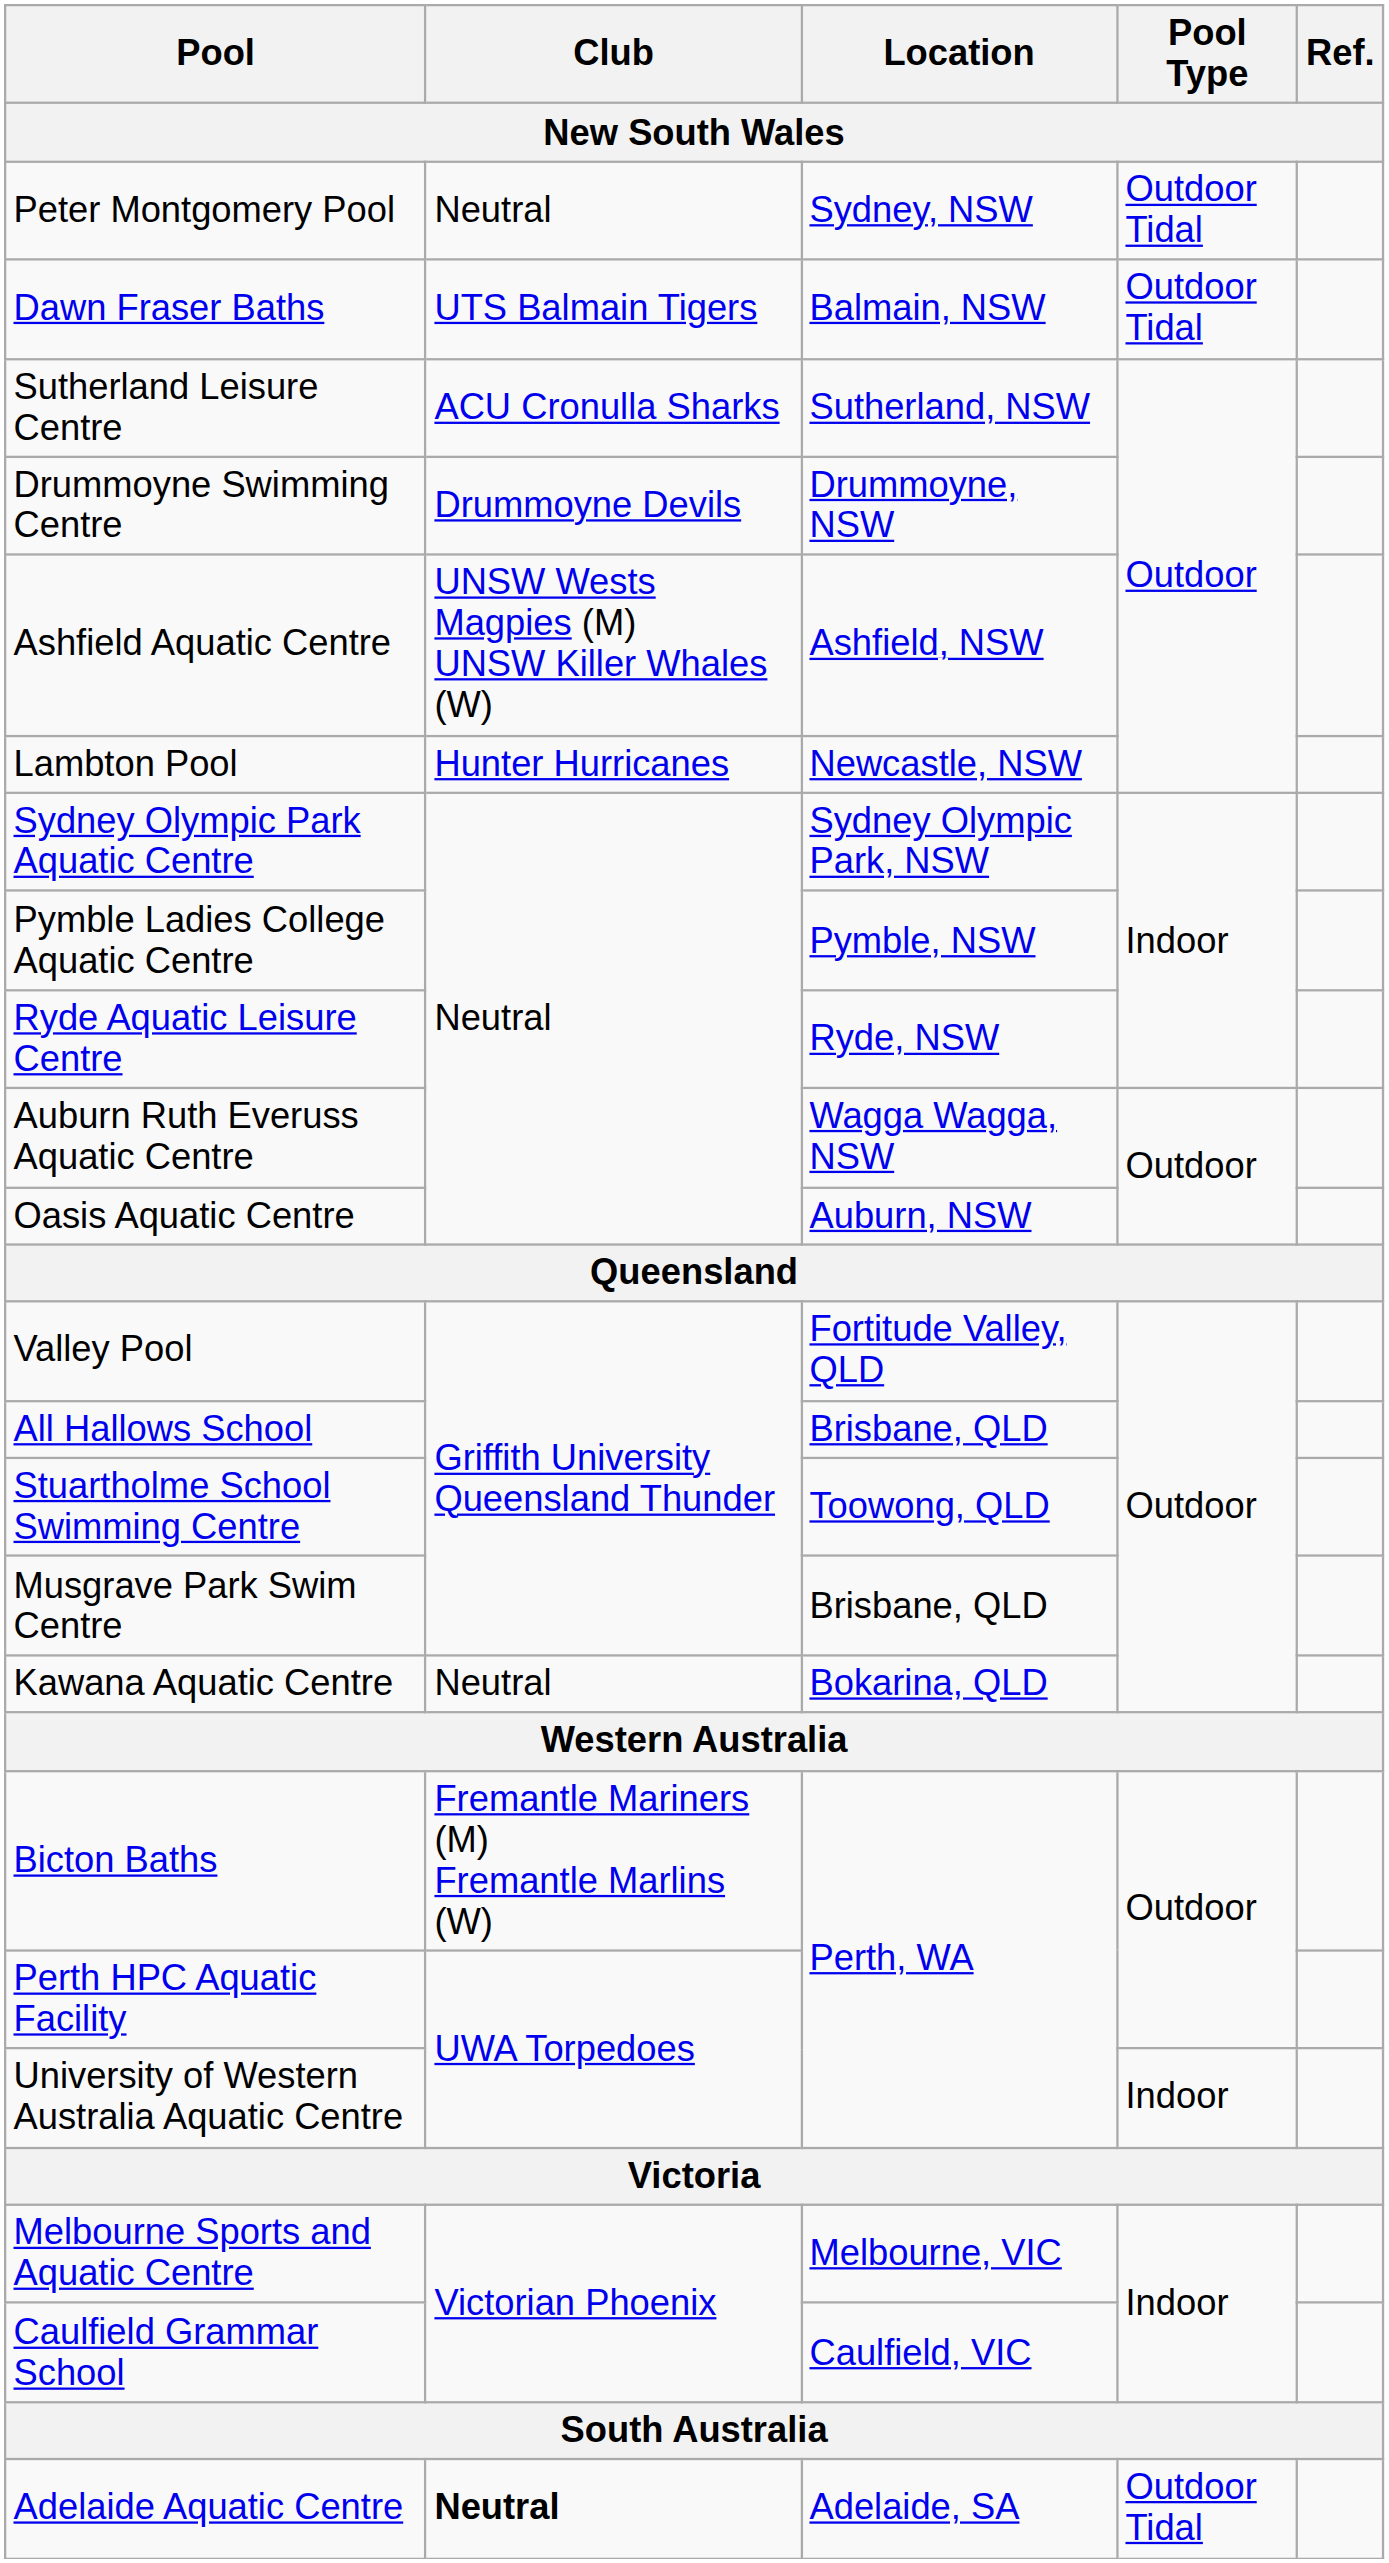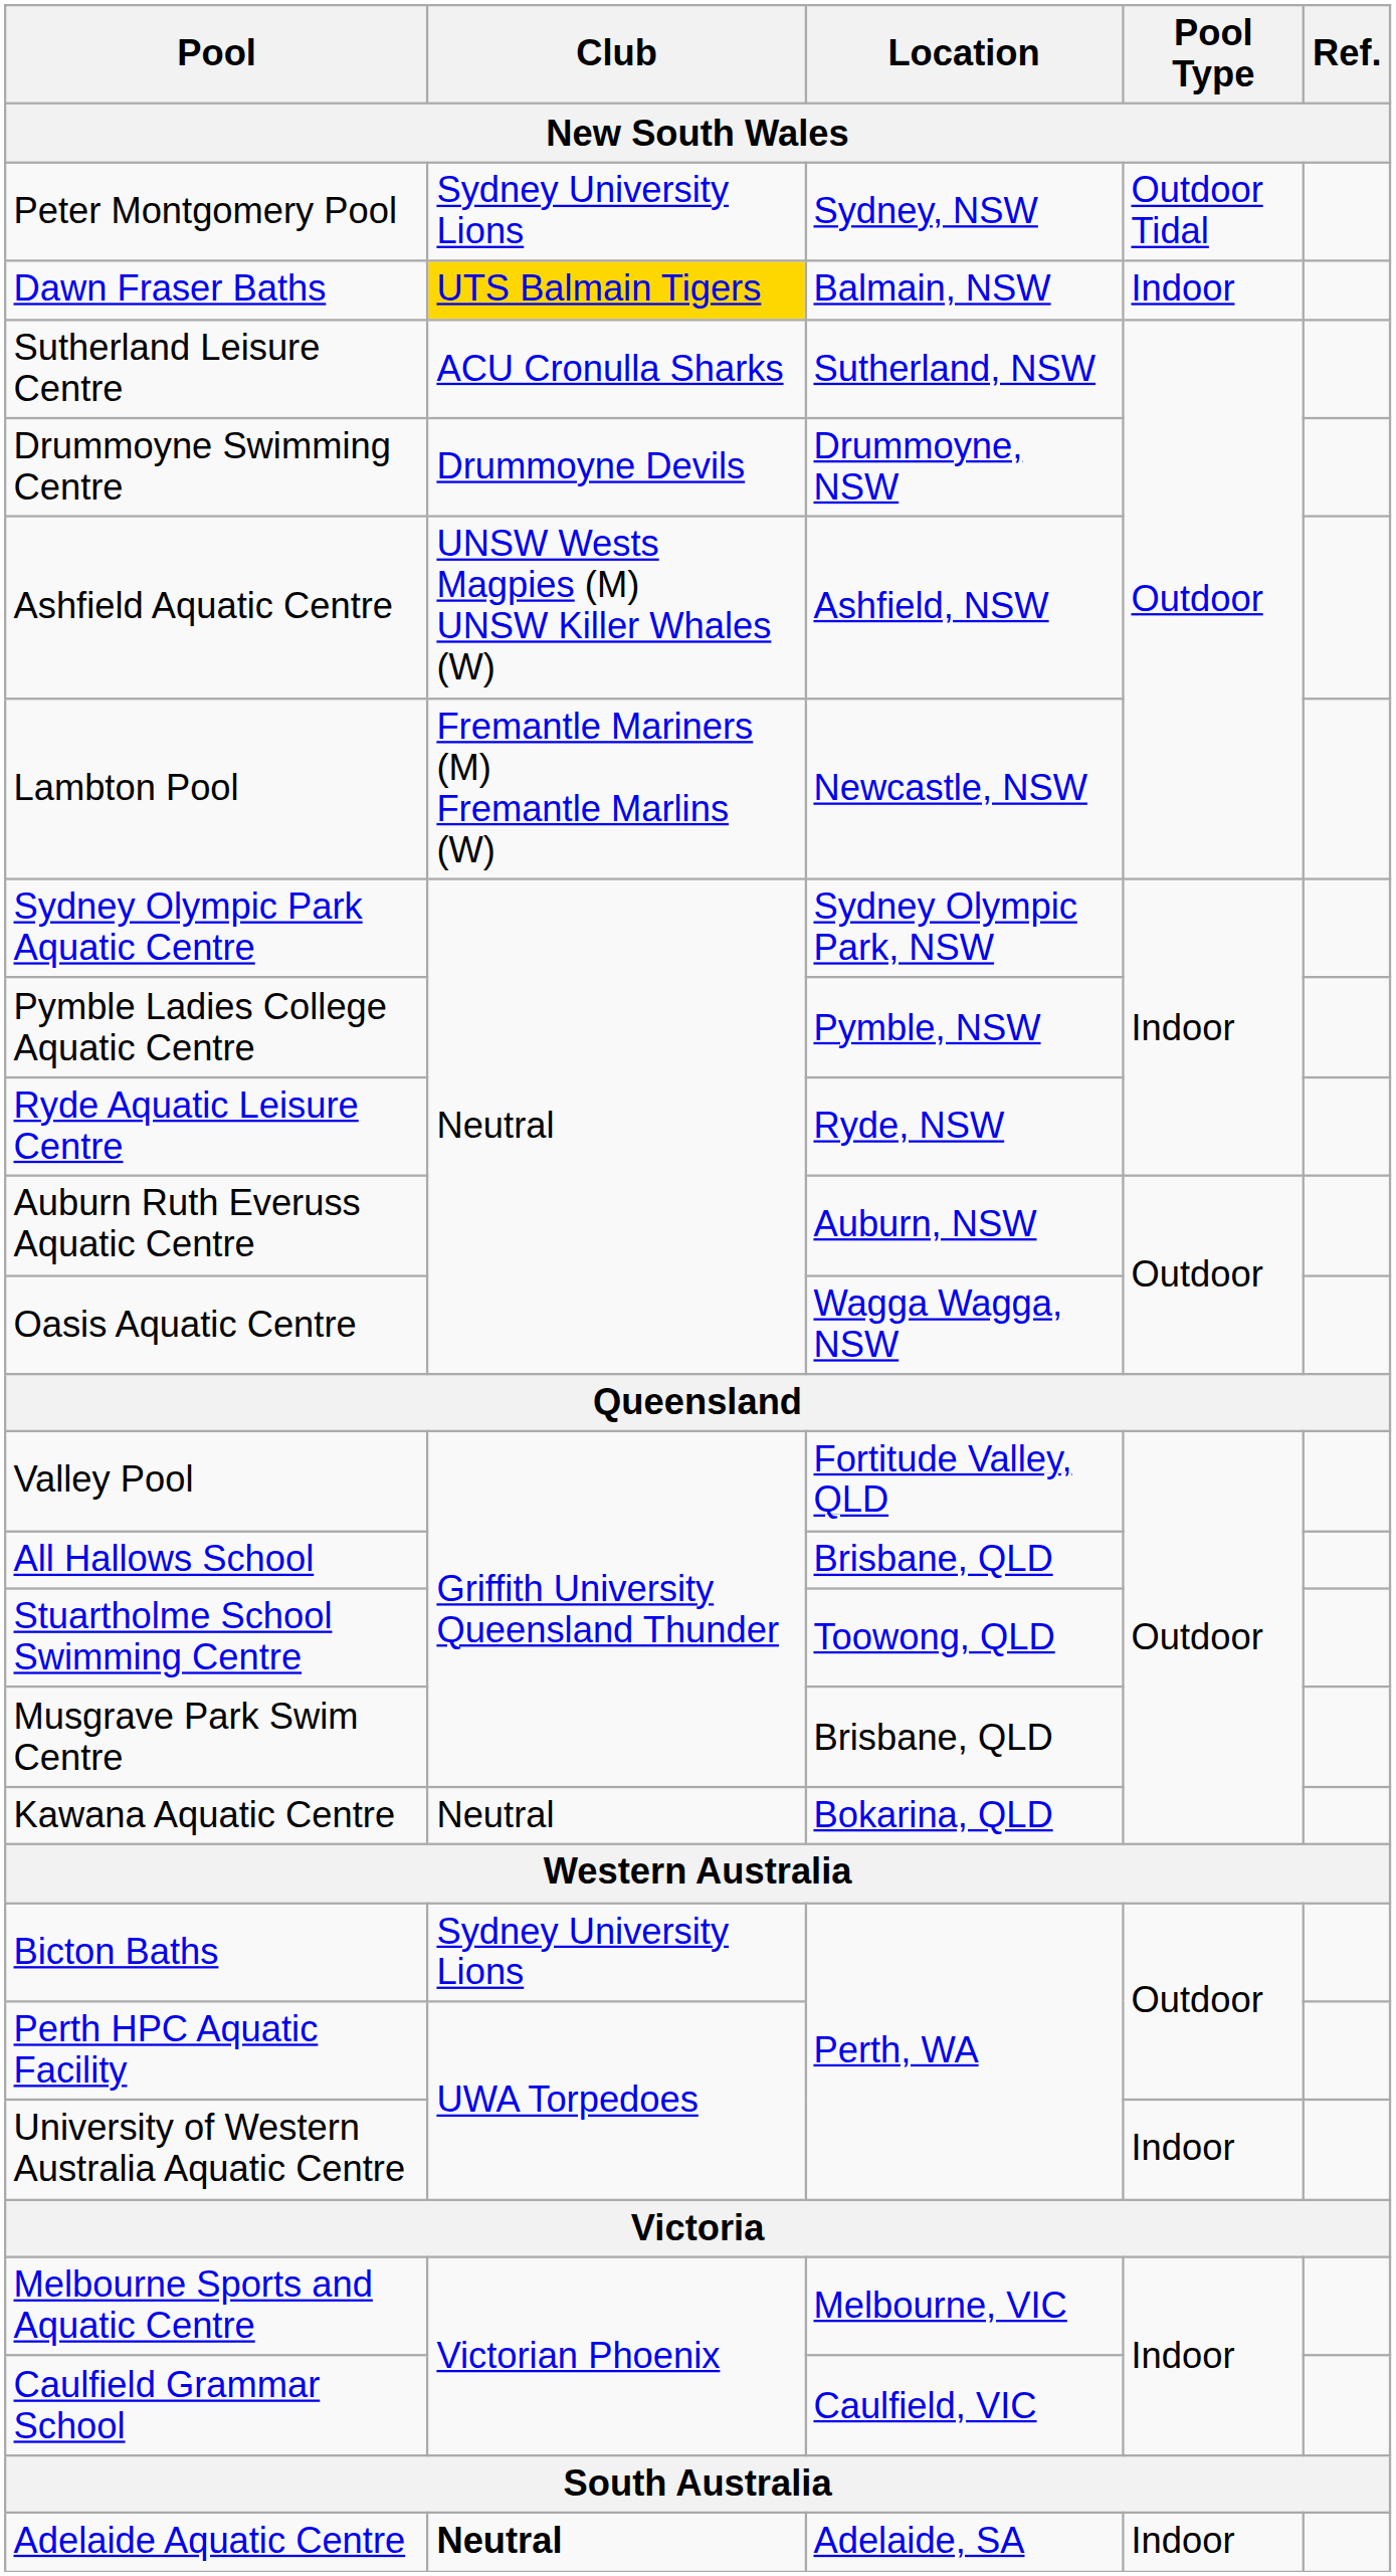Peter Montgomery Pool | Club: Neutral -> Sydney University Lions
Dawn Fraser Baths | Club: no background -> gold background
Dawn Fraser Baths | Pool Type: Outdoor Tidal -> Indoor
Lambton Pool | Club: Hunter Hurricanes -> Fremantle Mariners (M) Fremantle Marlins (W)
Auburn Ruth Everuss Aquatic Centre | Location: Wagga Wagga, NSW -> Auburn, NSW
Oasis Aquatic Centre | Location: Auburn, NSW -> Wagga Wagga, NSW
Bicton Baths | Club: Fremantle Mariners (M) Fremantle Marlins (W) -> Sydney University Lions
Adelaide Aquatic Centre | Pool Type: Outdoor Tidal -> Indoor
